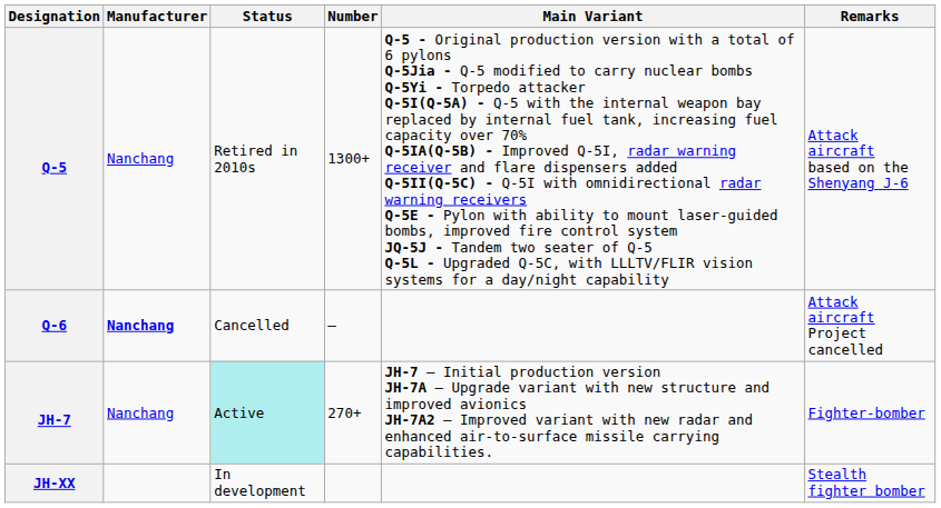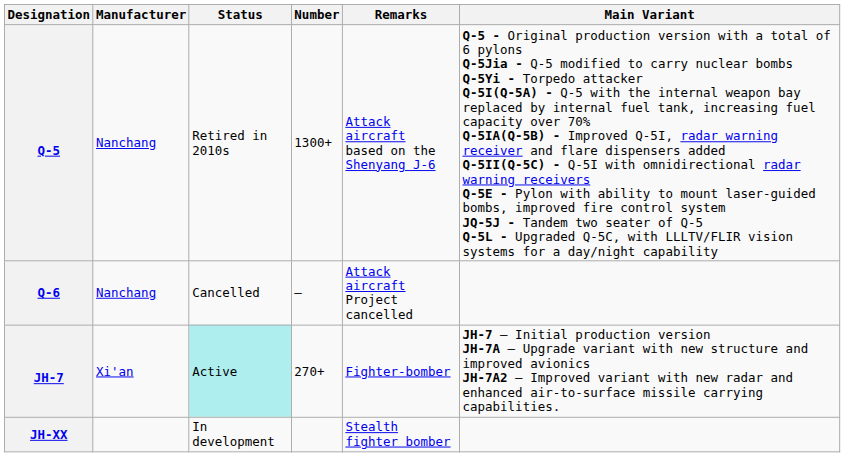columns swapped: Remarks <-> Main Variant
Q-6 | Manufacturer: bold -> normal
JH-7 | Manufacturer: Nanchang -> Xi'an
